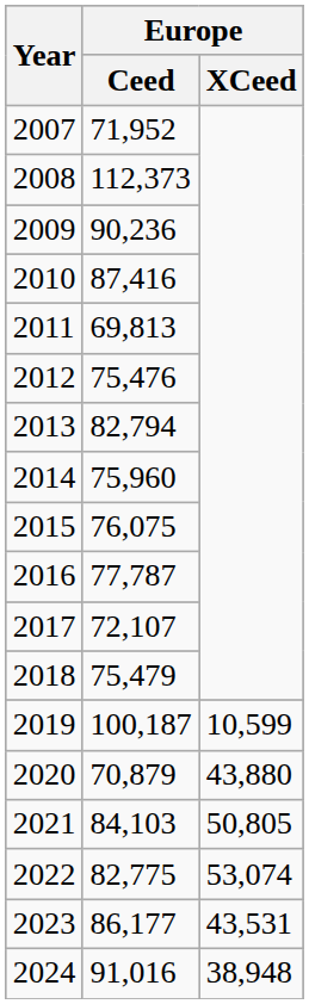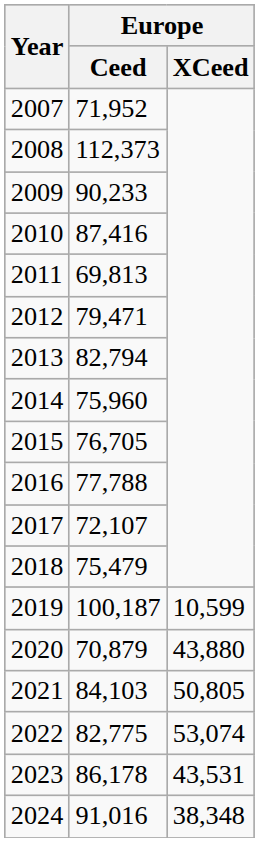2009 | Europe / Ceed: 90,236 -> 90,233
2012 | Europe / Ceed: 75,476 -> 79,471
2015 | Europe / Ceed: 76,075 -> 76,705
2016 | Europe / Ceed: 77,787 -> 77,788
2023 | Europe / Ceed: 86,177 -> 86,178
2024 | Europe / XCeed: 38,948 -> 38,348
